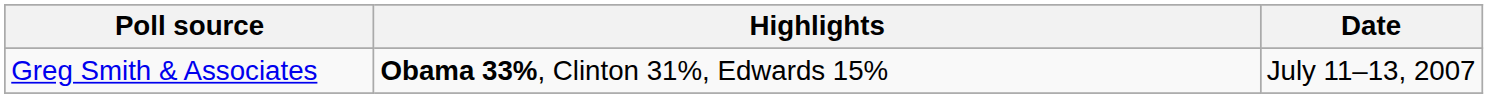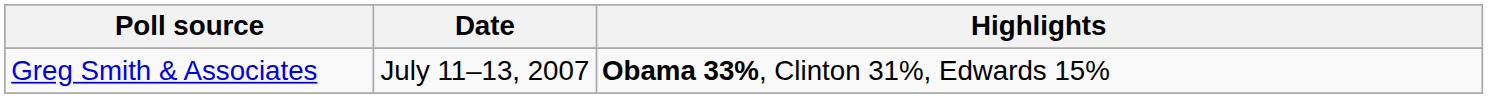columns swapped: Date <-> Highlights
